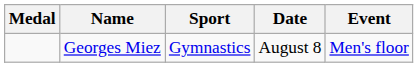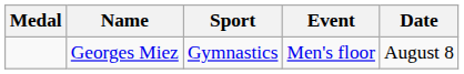columns swapped: Event <-> Date
